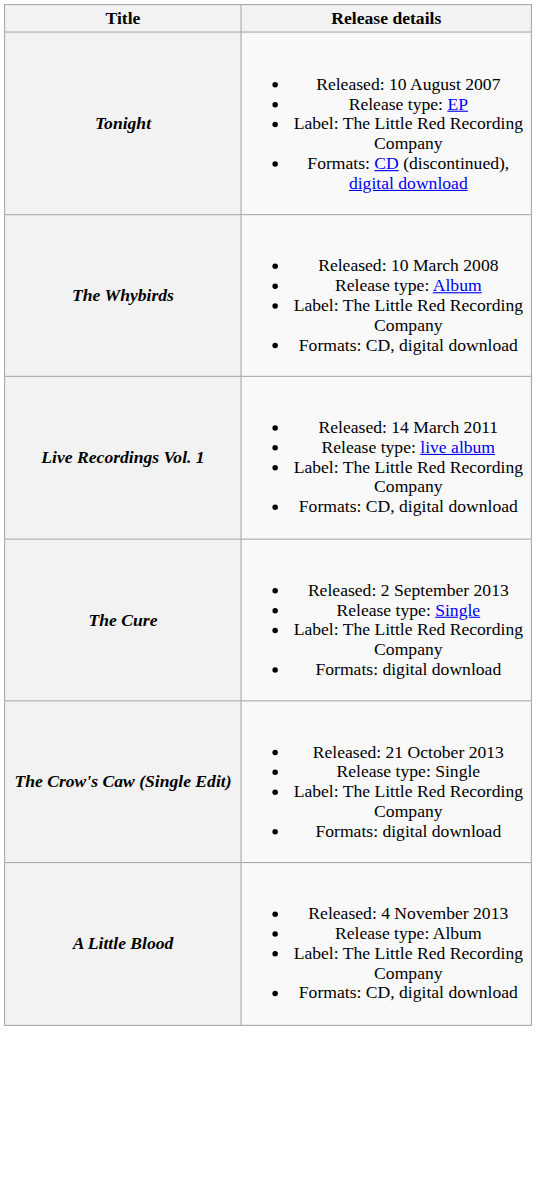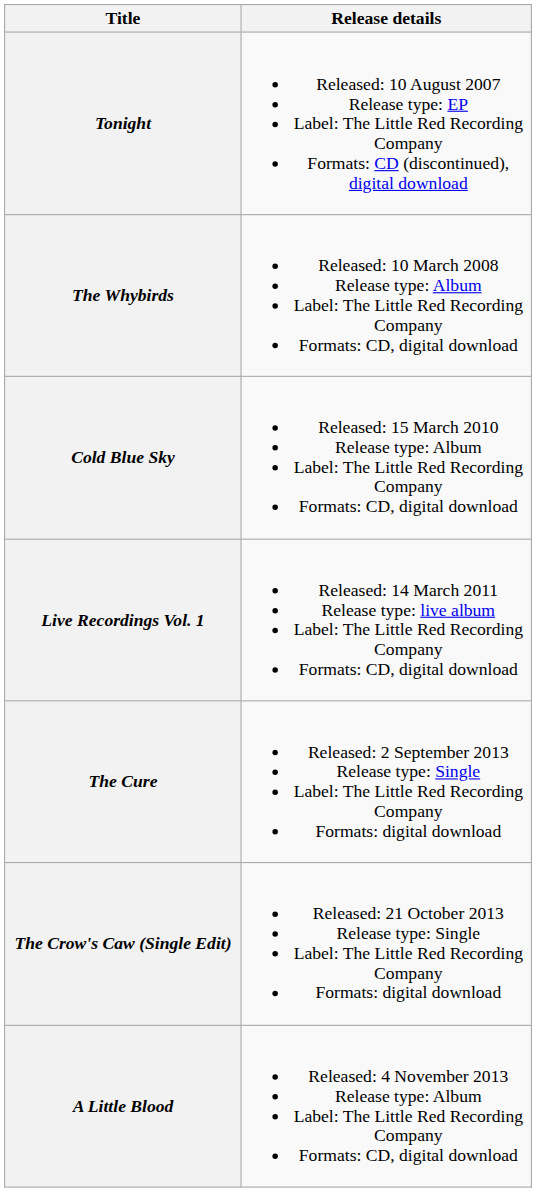+ row: Cold Blue Sky | Released: 15 March 2010 Release type: Album Label: The Little Red Recording Company Formats: CD, digital download
